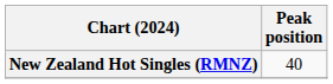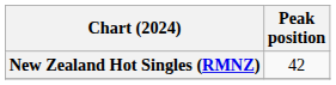New Zealand Hot Singles (RMNZ) | Peak position: 40 -> 42
